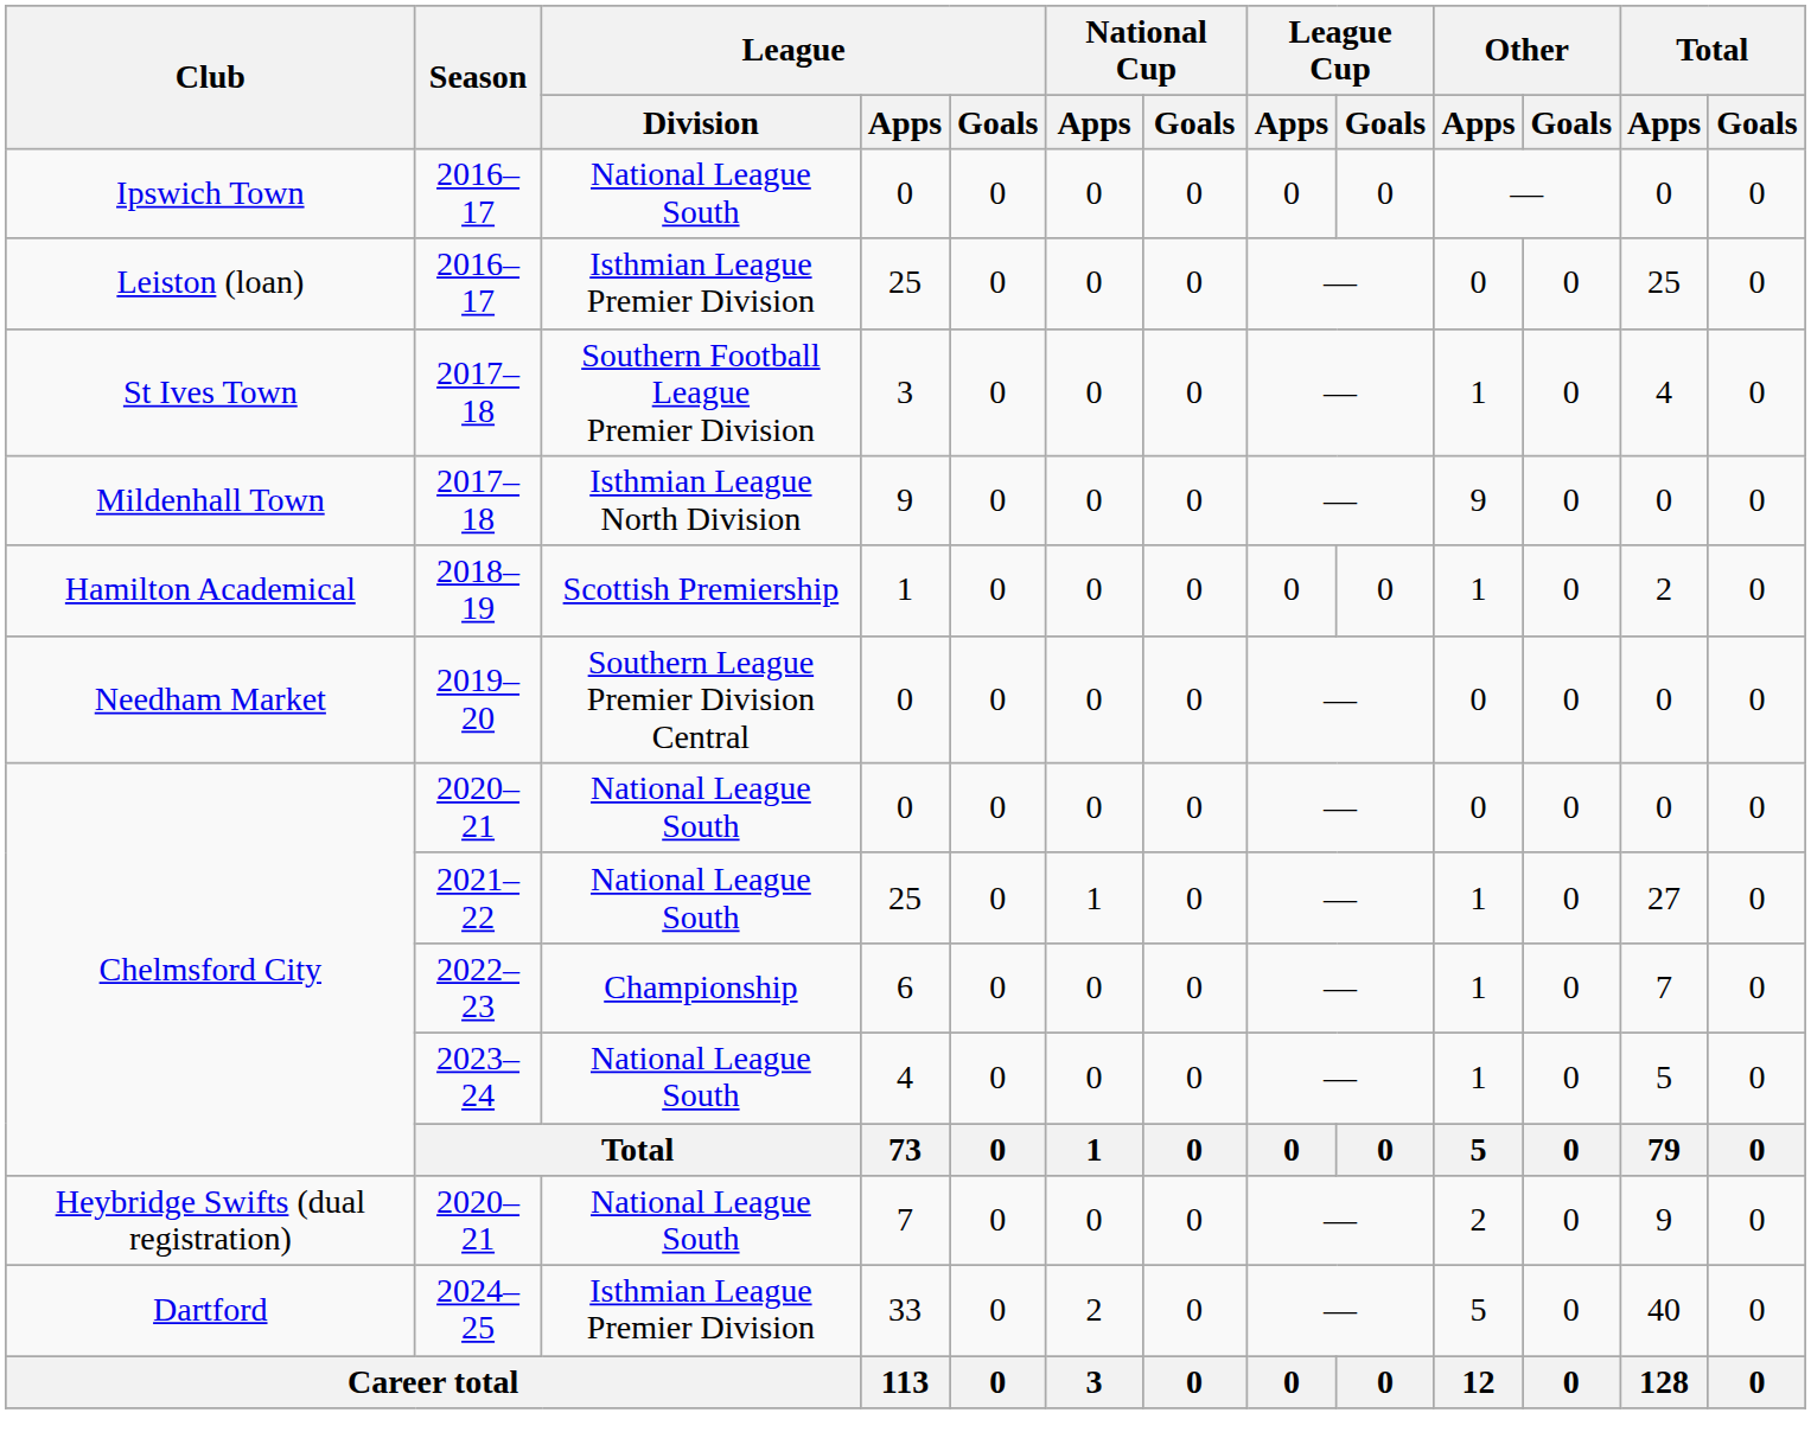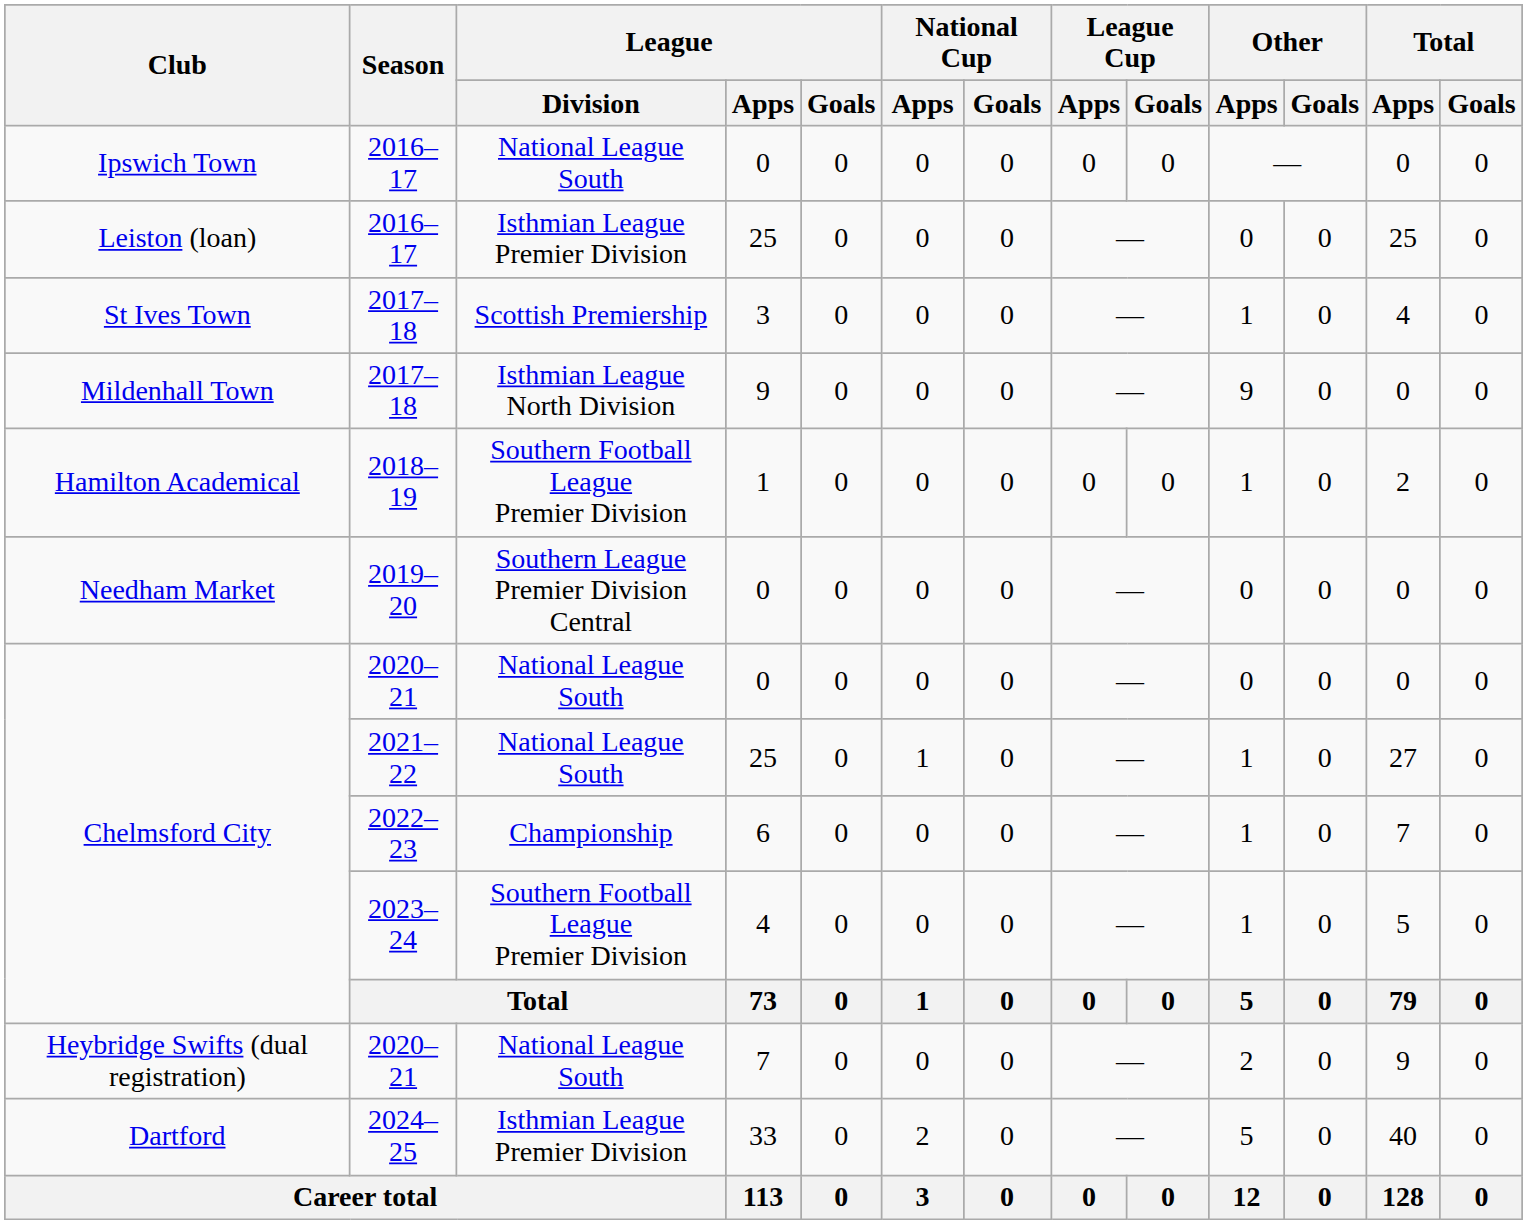St Ives Town | League / Division: Southern Football League Premier Division -> Scottish Premiership
Hamilton Academical | League / Division: Scottish Premiership -> Southern Football League Premier Division
Chelmsford City / 2023–24 | League / Division: National League South -> Southern Football League Premier Division
